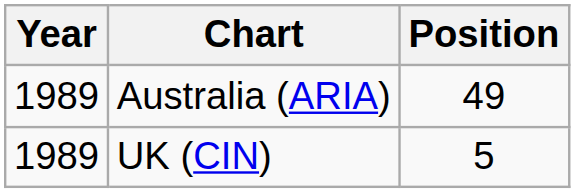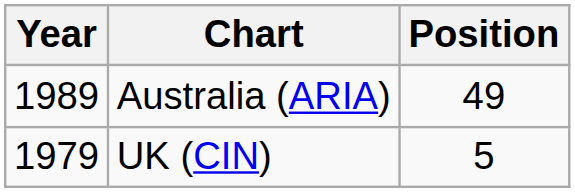UK (CIN) | Year: 1989 -> 1979
